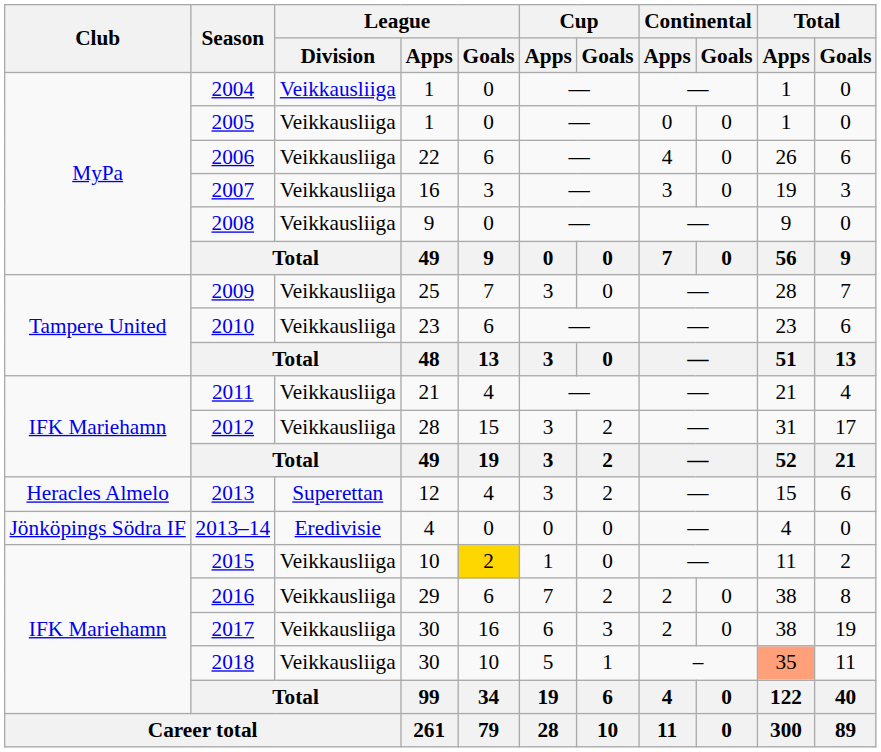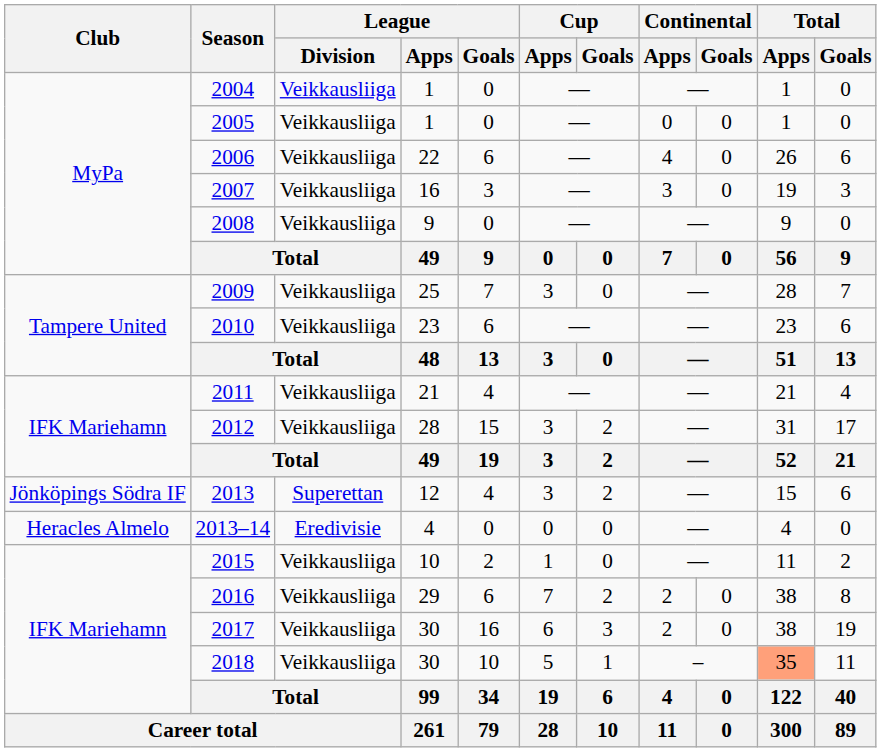2013 | Club: Heracles Almelo -> Jönköpings Södra IF
2013–14 | Club: Jönköpings Södra IF -> Heracles Almelo
2015 | League / Goals: gold background -> no background
